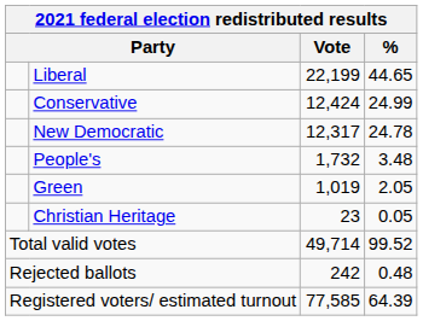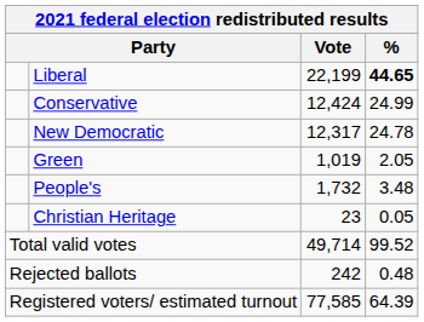Liberal | %: normal -> bold
rows swapped: People's <-> Green
